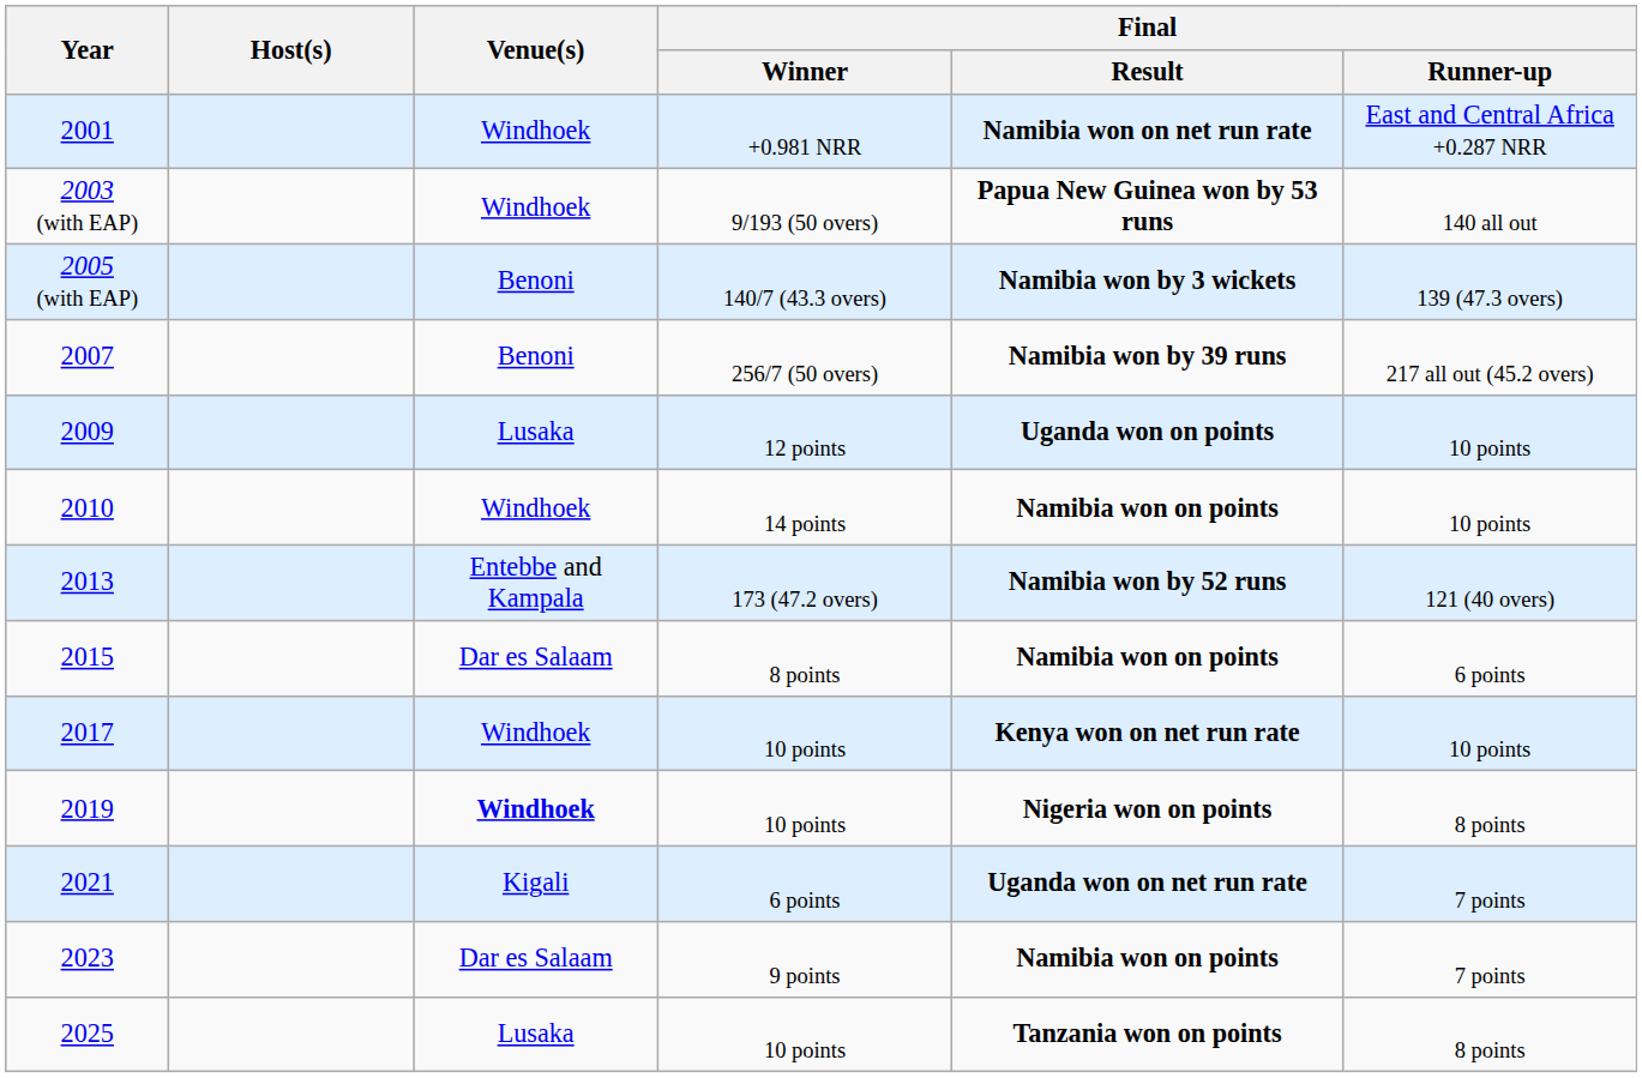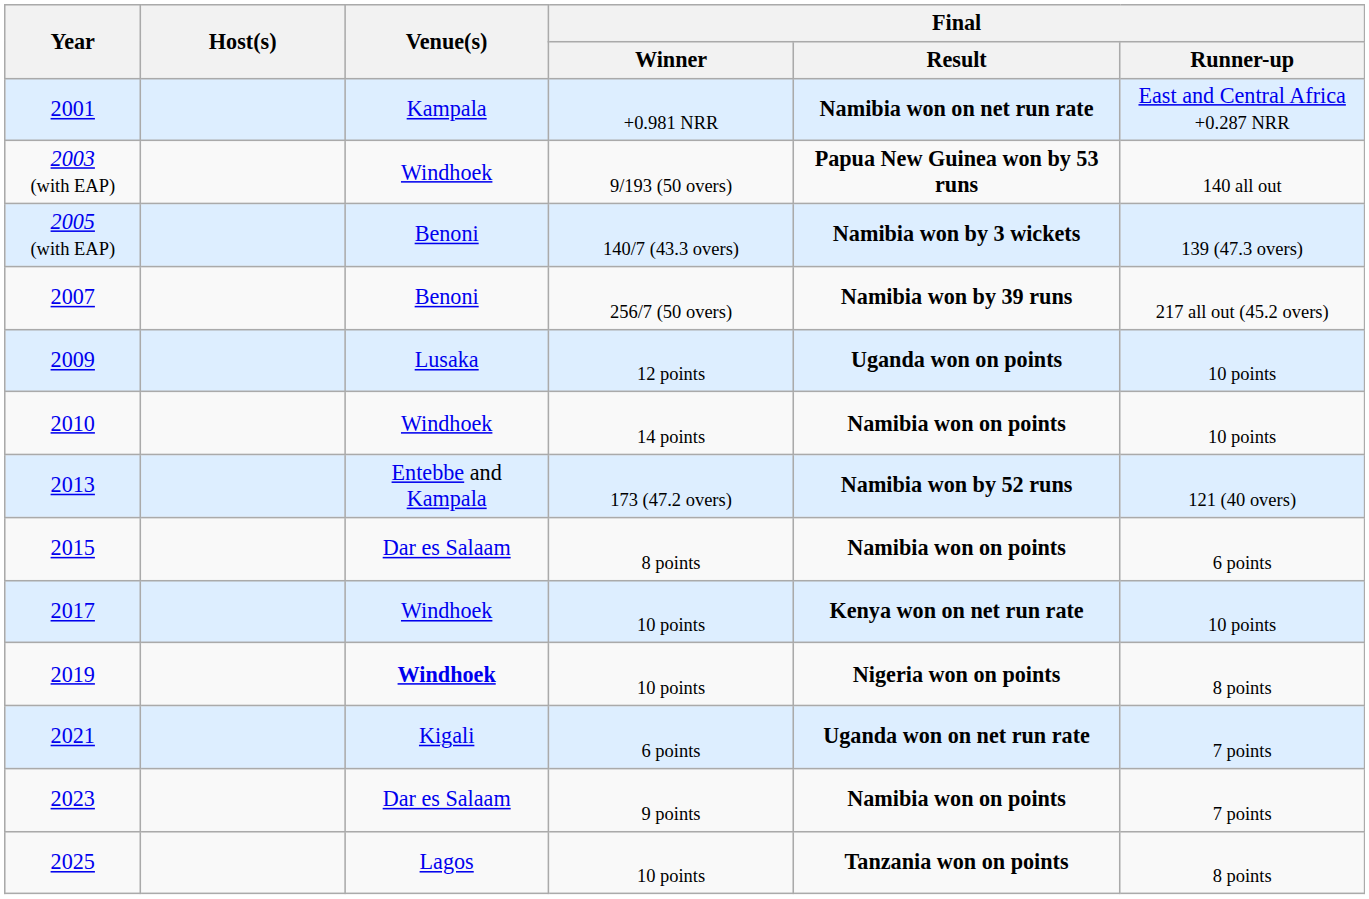2001 | Venue(s): Windhoek -> Kampala
2025 | Venue(s): Lusaka -> Lagos
